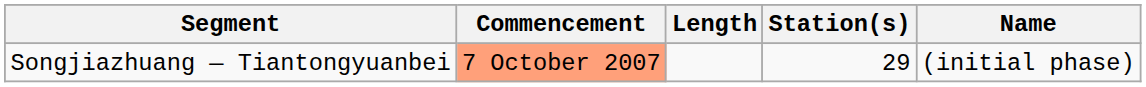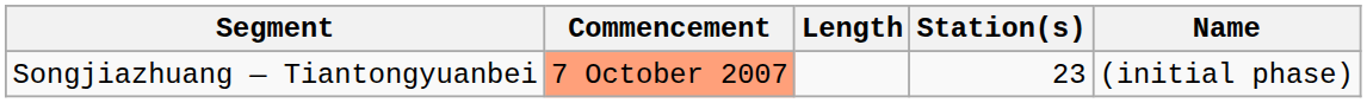Songjiazhuang — Tiantongyuanbei | Station(s): 29 -> 23
